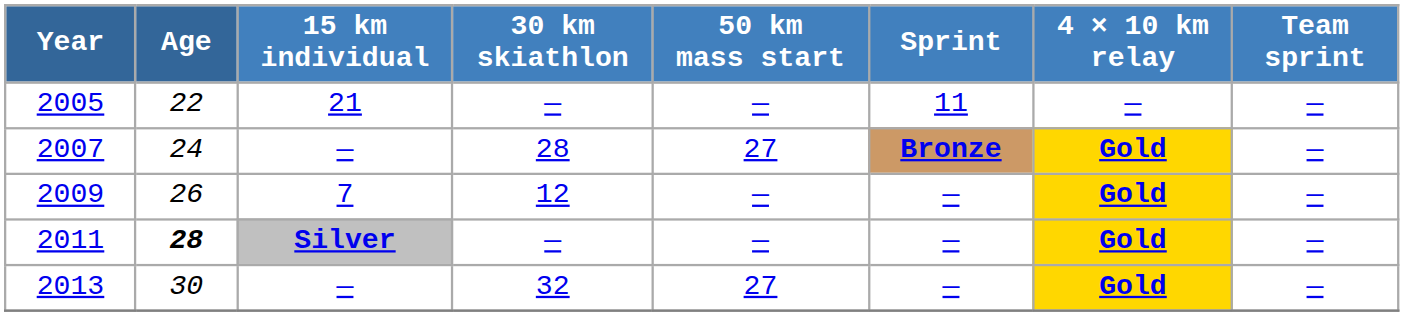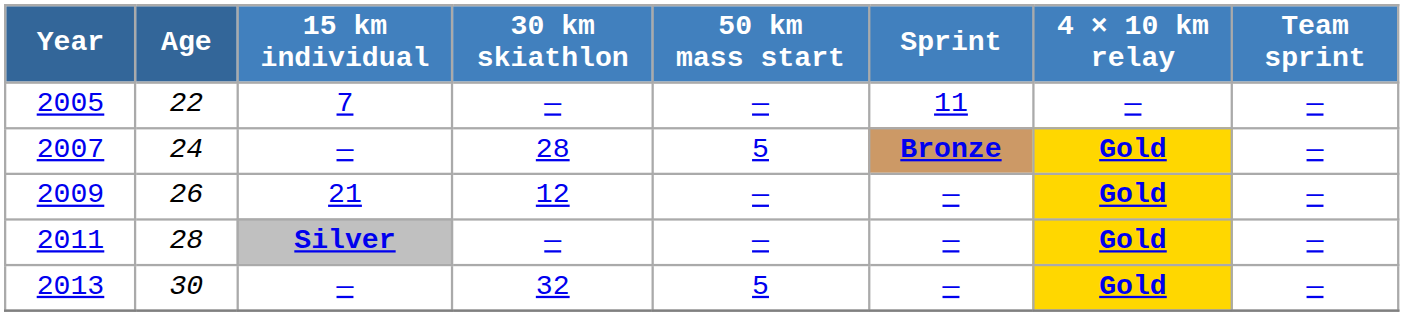2005 | 15 km individual: 21 -> 7
2007 | 50 km mass start: 27 -> 5
2009 | 15 km individual: 7 -> 21
2011 | Age: bold -> normal
2013 | 50 km mass start: 27 -> 5
